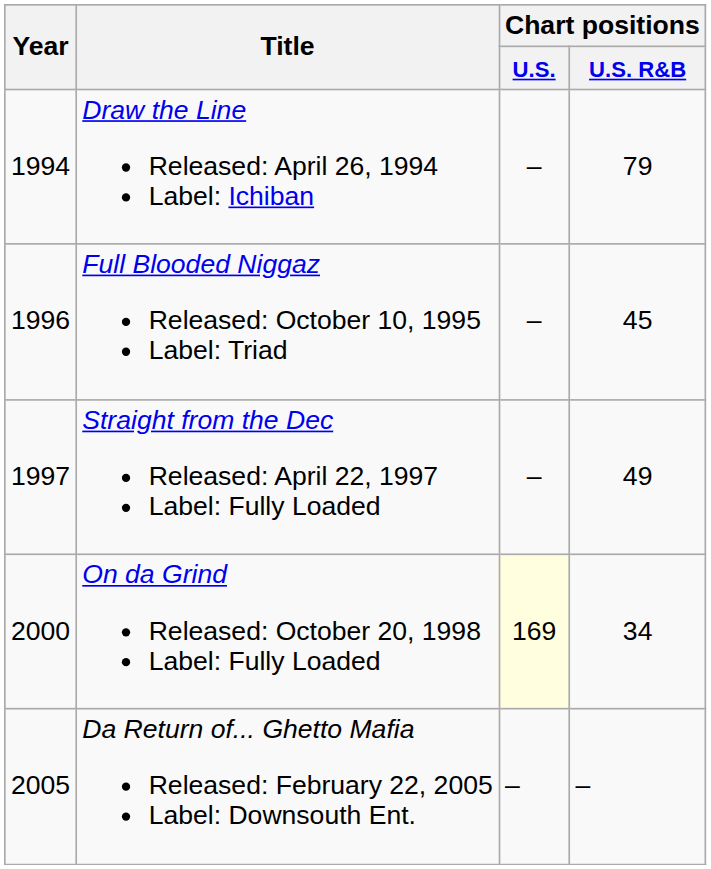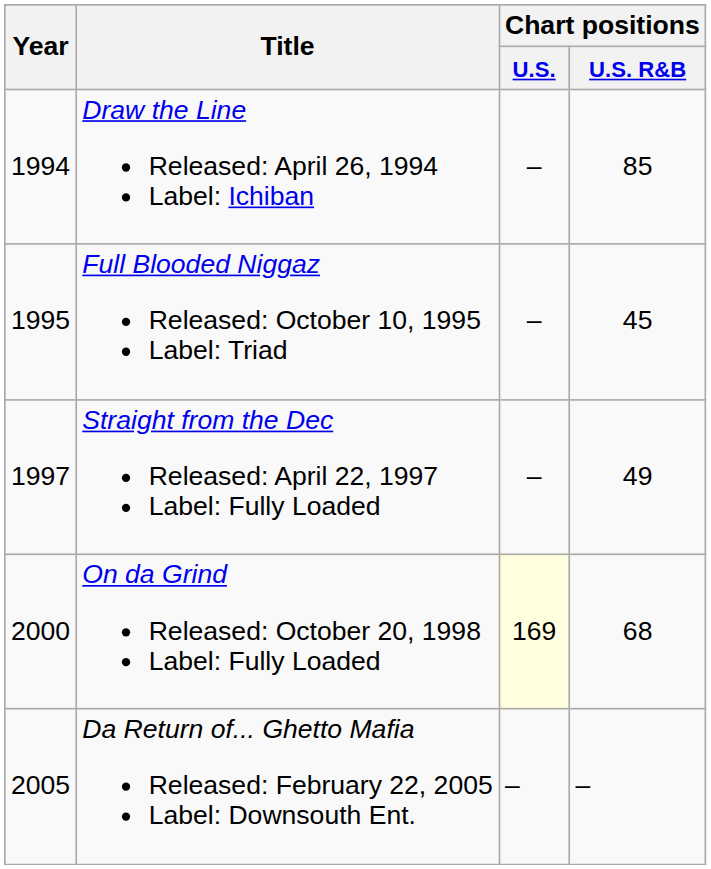Draw the Line Released: April 26, 1994 Label: Ichiban | Chart positions / U.S. R&B: 79 -> 85
Full Blooded Niggaz Released: October 10, 1995 Label: Triad | Year: 1996 -> 1995
On da Grind Released: October 20, 1998 Label: Fully Loaded | Chart positions / U.S. R&B: 34 -> 68
